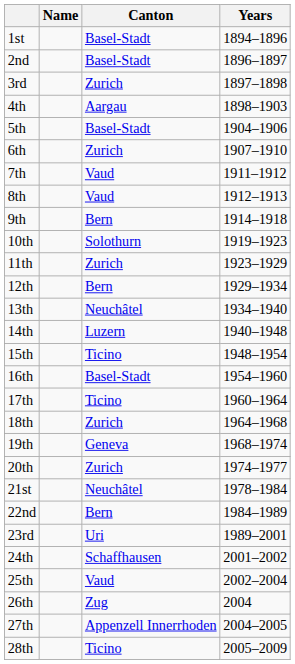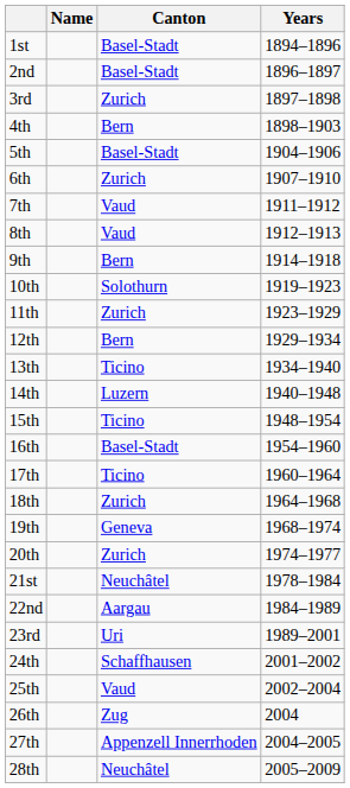4th | Canton: Aargau -> Bern
13th | Canton: Neuchâtel -> Ticino
22nd | Canton: Bern -> Aargau
28th | Canton: Ticino -> Neuchâtel
